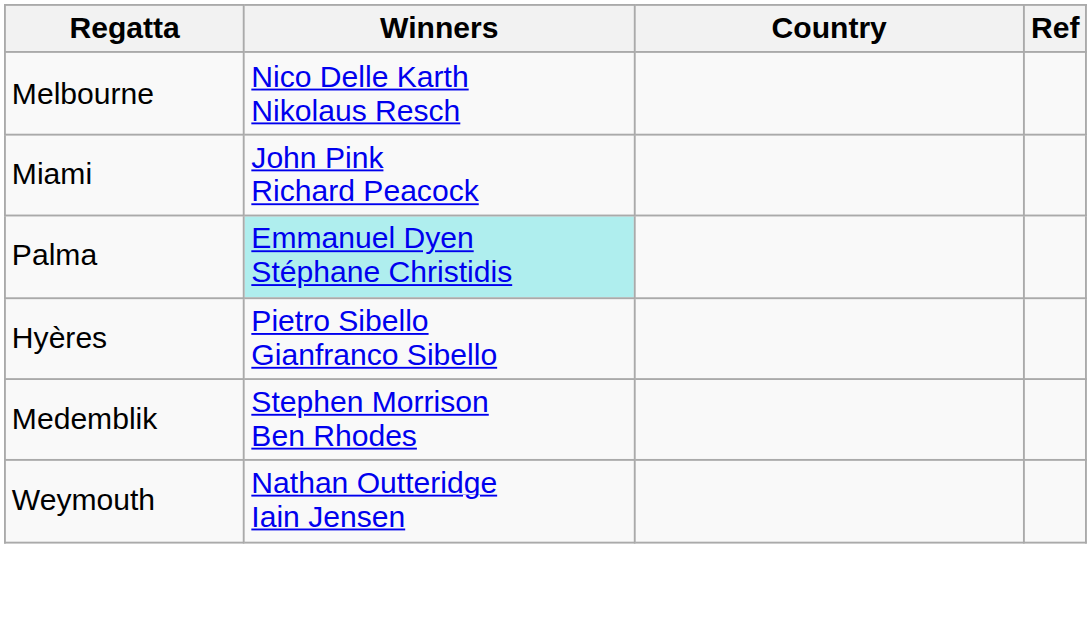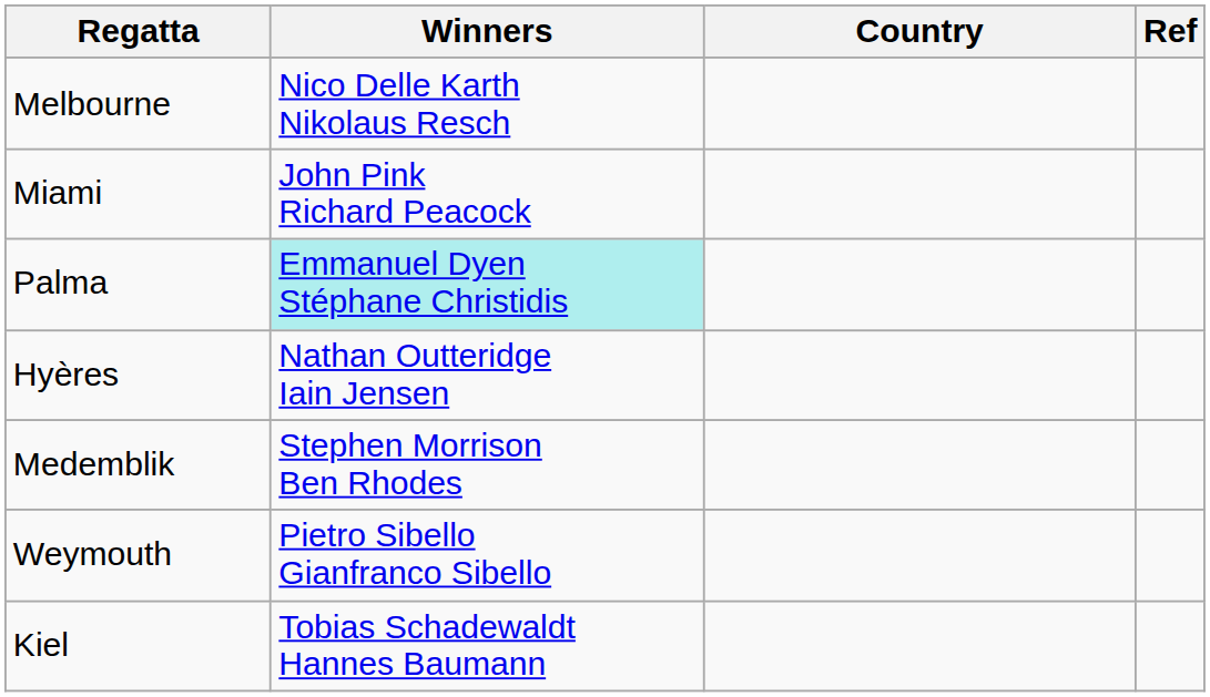Hyères | Winners: Pietro Sibello Gianfranco Sibello -> Nathan Outteridge Iain Jensen
Weymouth | Winners: Nathan Outteridge Iain Jensen -> Pietro Sibello Gianfranco Sibello
+ row: Kiel | Tobias Schadewaldt Hannes Baumann
